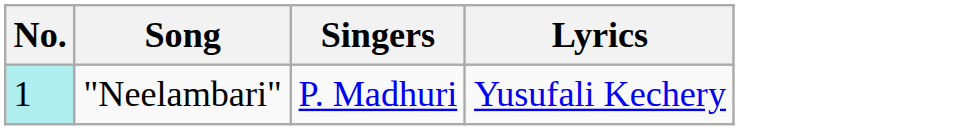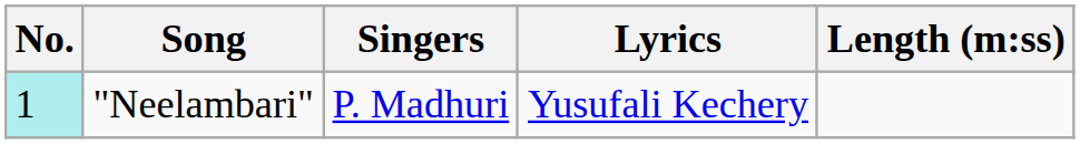+ column: Length (m:ss)
